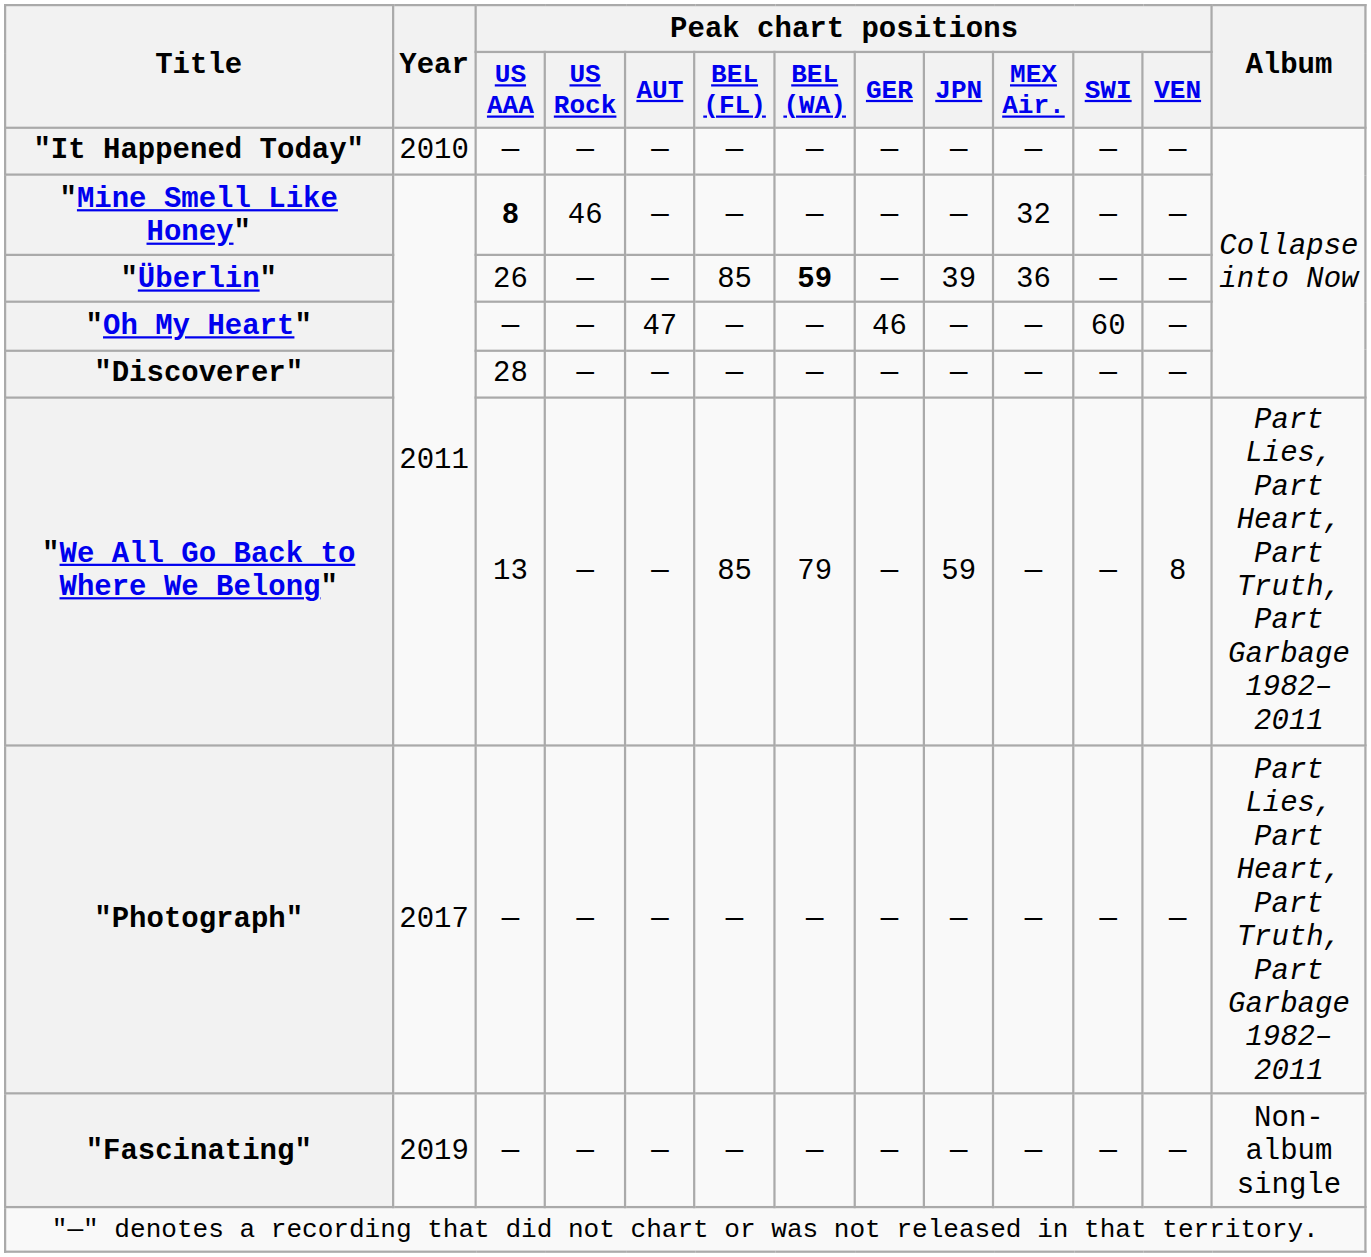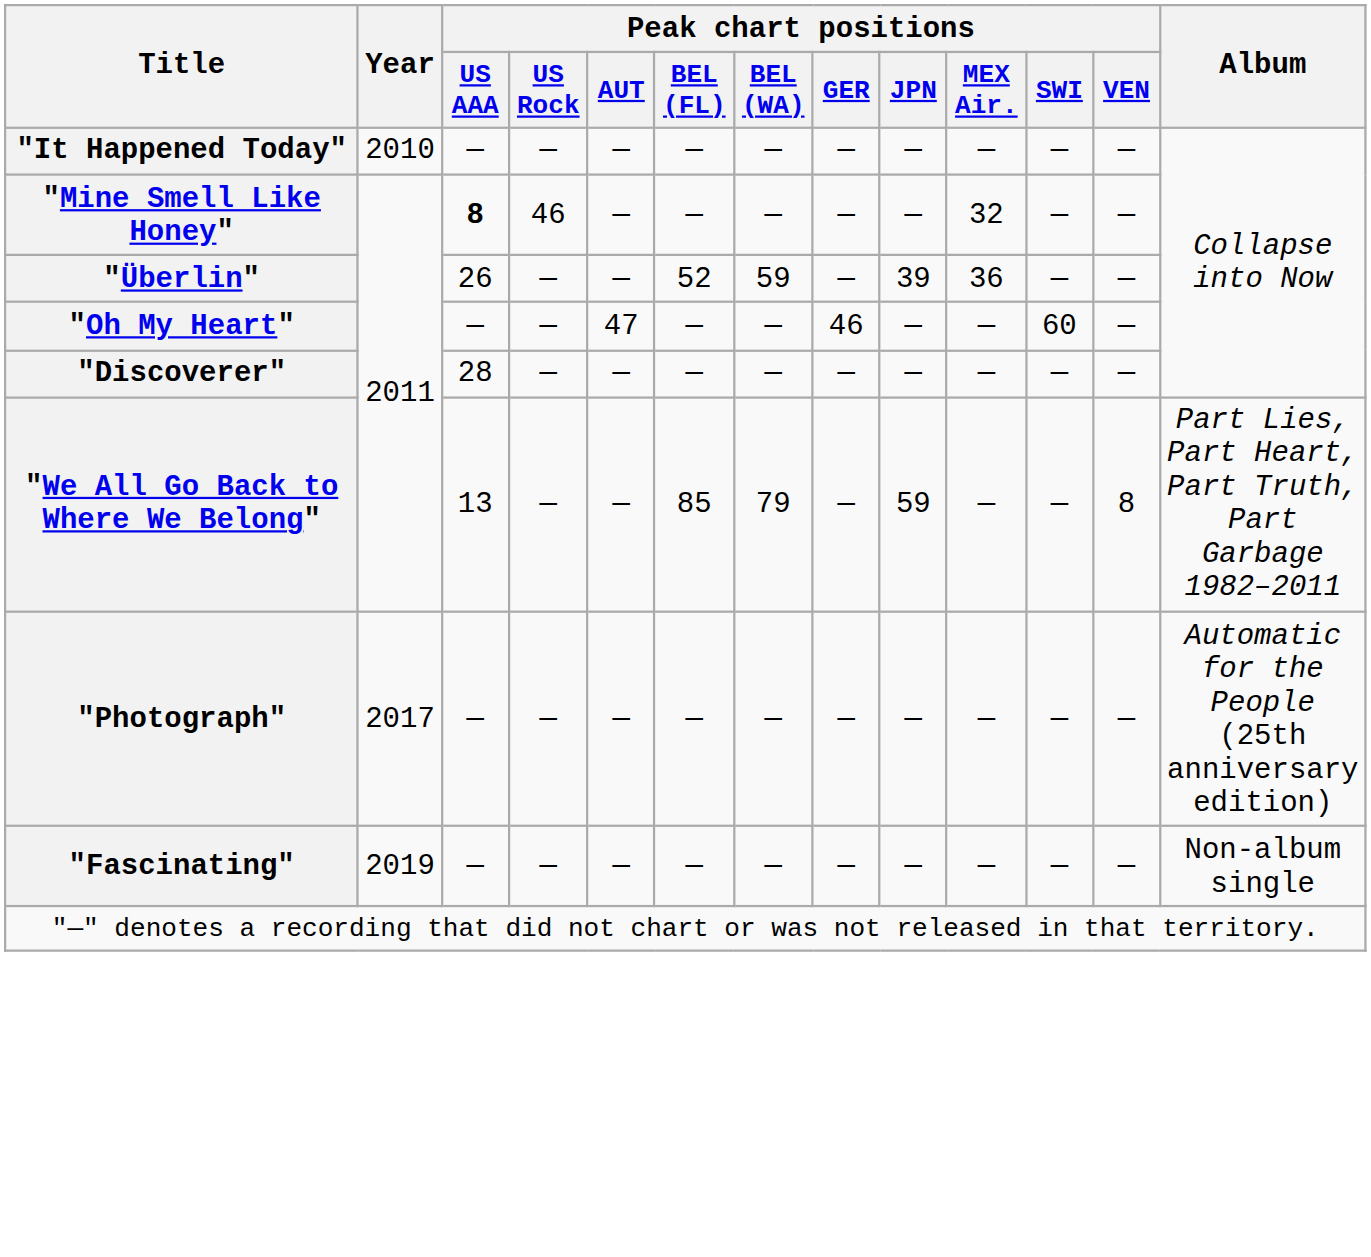"Überlin" | Peak chart positions / BEL (FL): 85 -> 52
"Überlin" | Peak chart positions / BEL (WA): bold -> normal
"Photograph" | Album: Part Lies, Part Heart, Part Truth, Part Garbage 1982–2011 -> Automatic for the People (25th anniversary edition)
